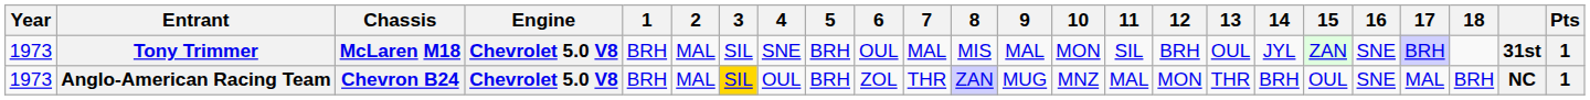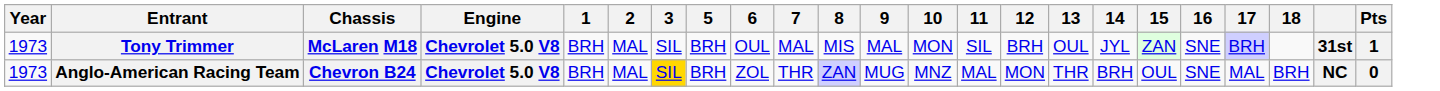- column: 4 | SNE | OUL
Anglo-American Racing Team | Pts: 1 -> 0
